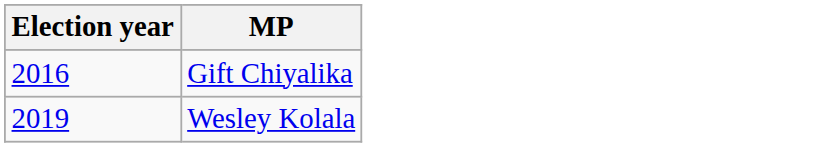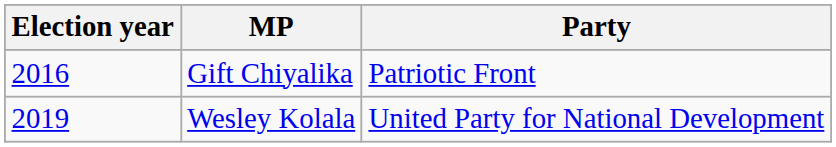+ column: Party | Patriotic Front | United Party for National Development
